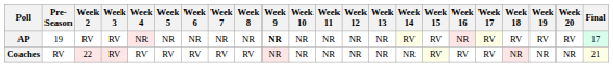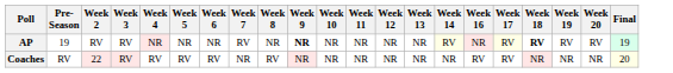- column: Week 15 | RV | RV
AP | Week 7: NR -> RV
AP | Week 18: normal -> bold
AP | Final: 17 -> 19
Coaches | Week 7: RV -> NR
Coaches | Final: 21 -> 20
